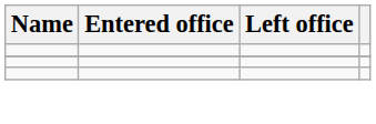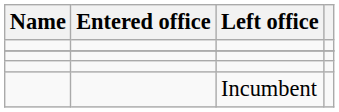+ row: Incumbent
